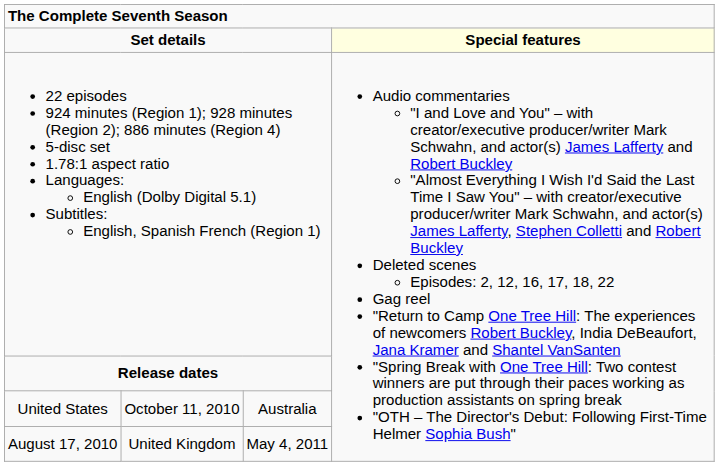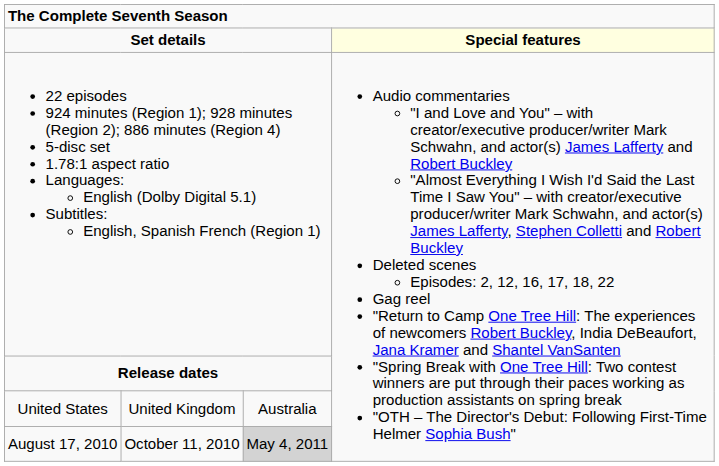United States | column 2: October 11, 2010 -> United Kingdom
August 17, 2010 | column 2: United Kingdom -> October 11, 2010
August 17, 2010 | column 3: no background -> lightgrey background
